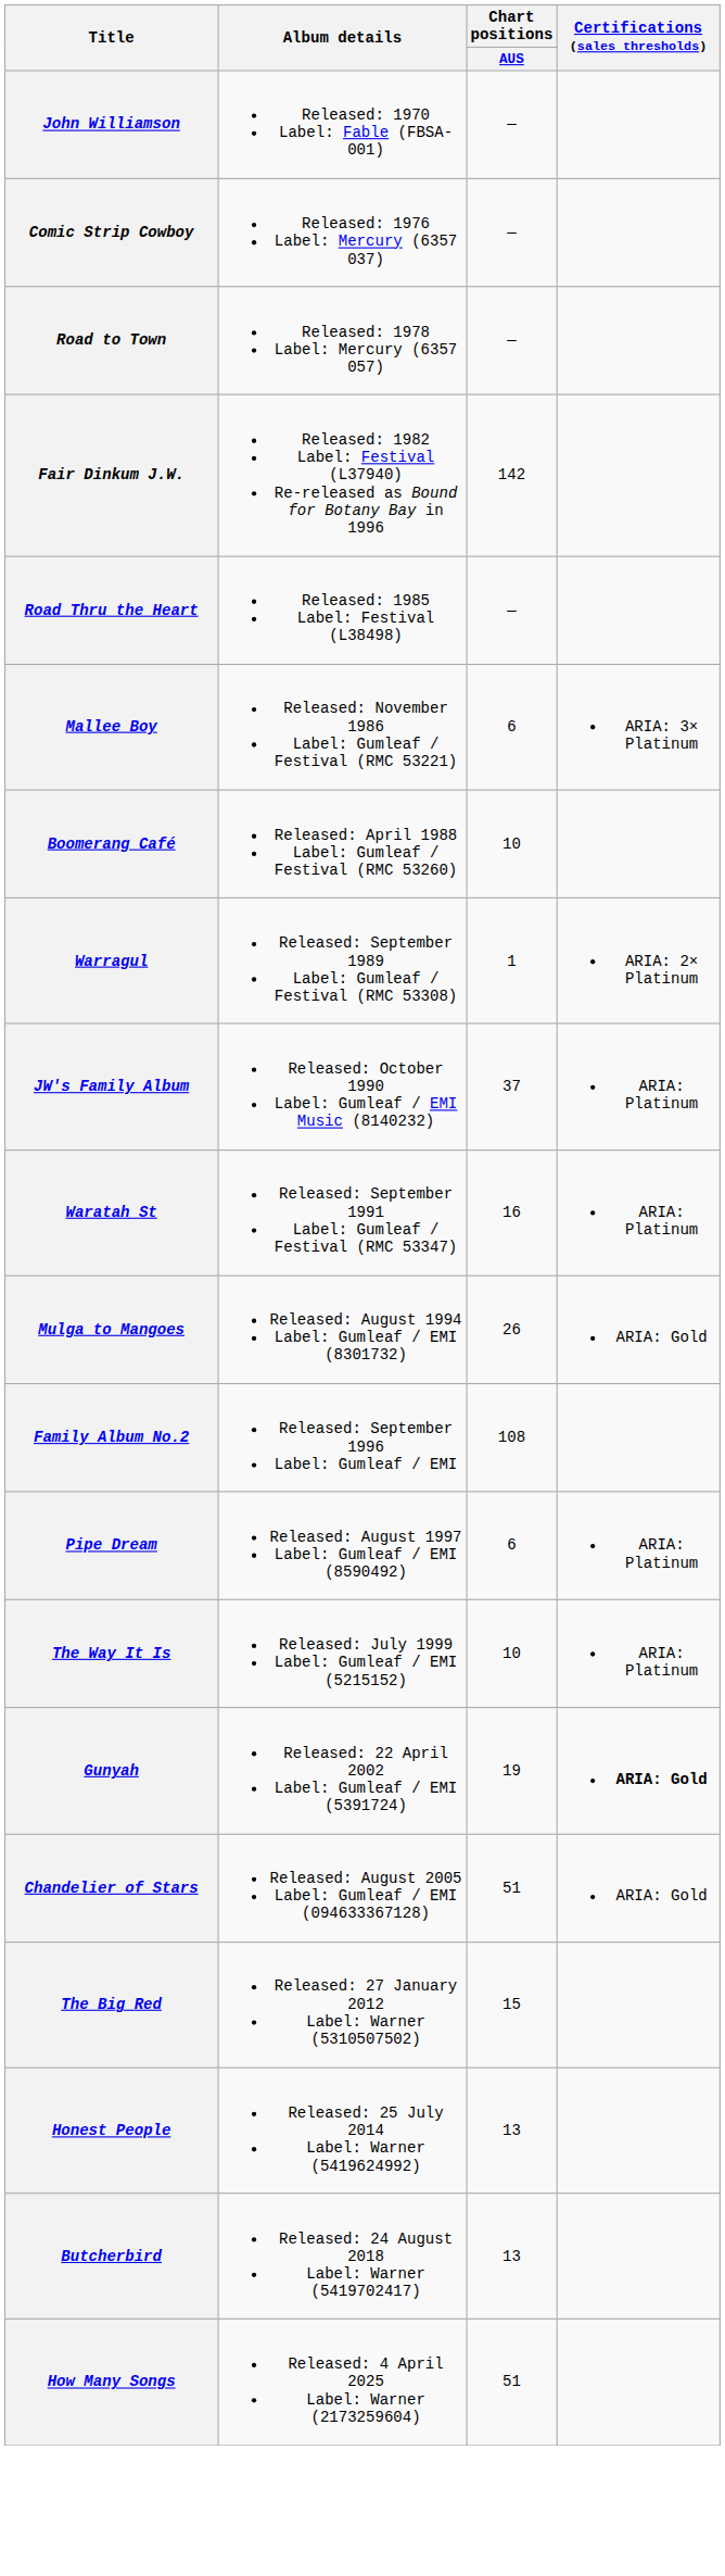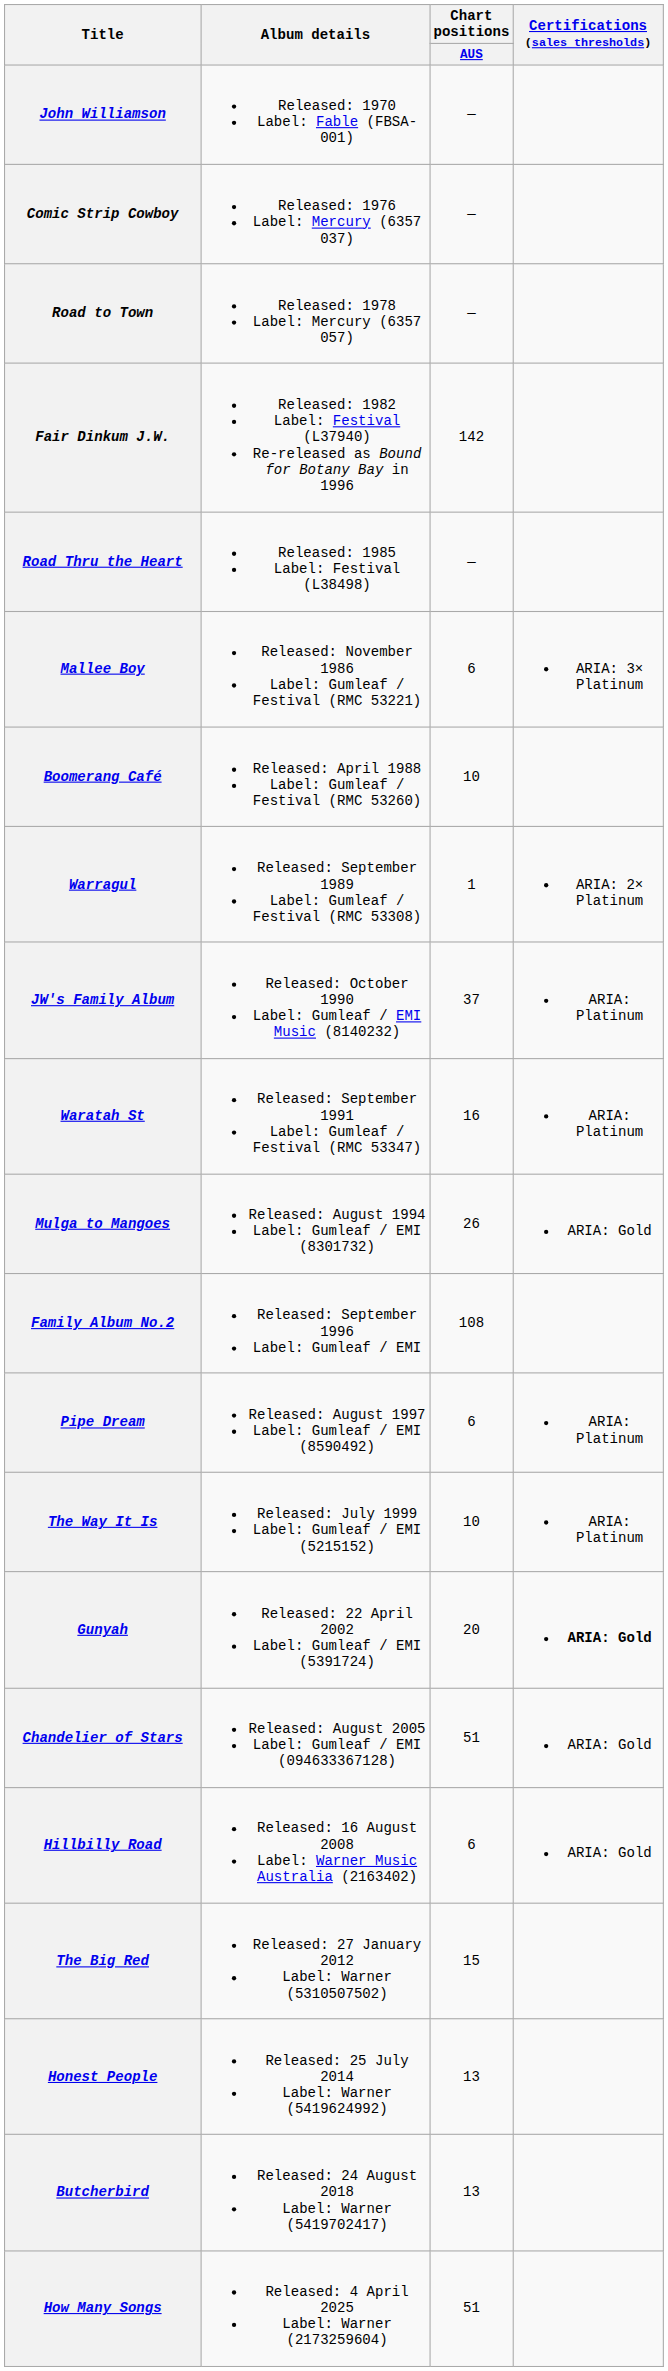Gunyah | Chart positions / AUS: 19 -> 20
+ row: Hillbilly Road | Released: 16 August 2008 Label: Warner Music Australia (2163402) | 6 | ARIA: Gold
